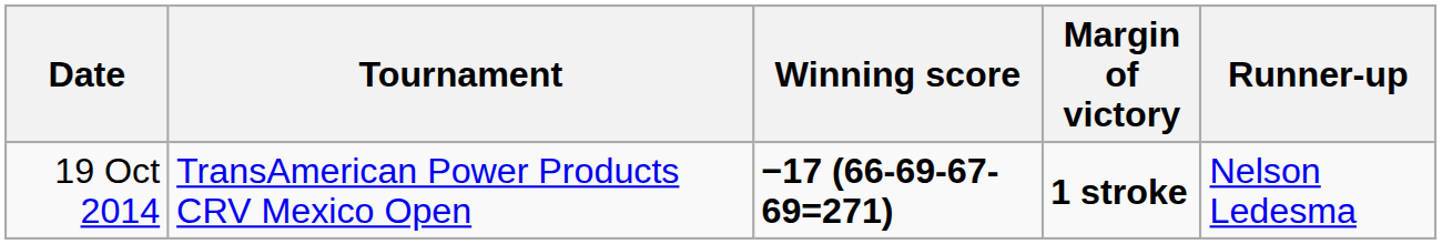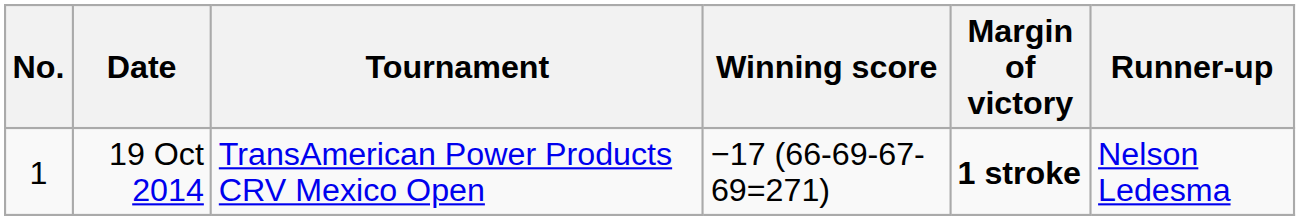+ column: No. | 1
19 Oct 2014 | Winning score: bold -> normal
